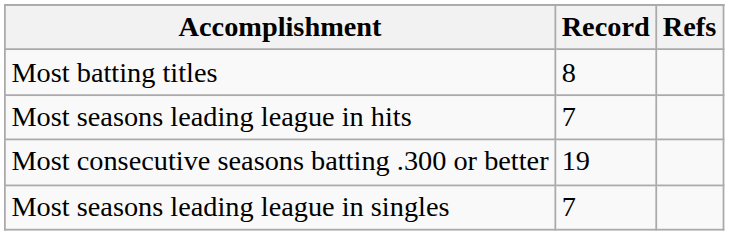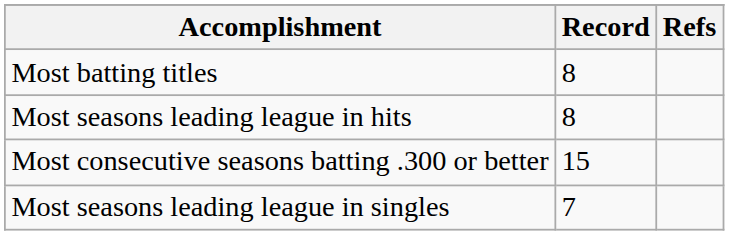Most seasons leading league in hits | Record: 7 -> 8
Most consecutive seasons batting .300 or better | Record: 19 -> 15
